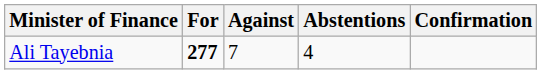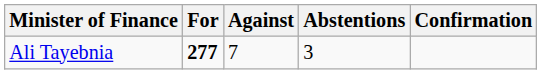Ali Tayebnia | Abstentions: 4 -> 3
